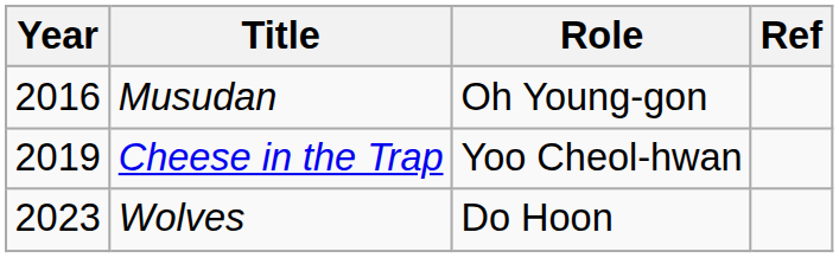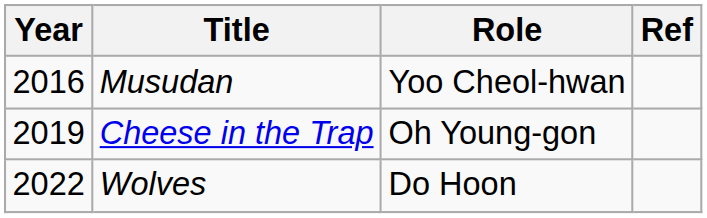Musudan | Role: Oh Young-gon -> Yoo Cheol-hwan
Cheese in the Trap | Role: Yoo Cheol-hwan -> Oh Young-gon
Wolves | Year: 2023 -> 2022
